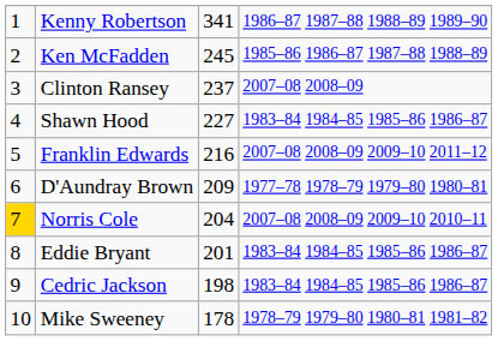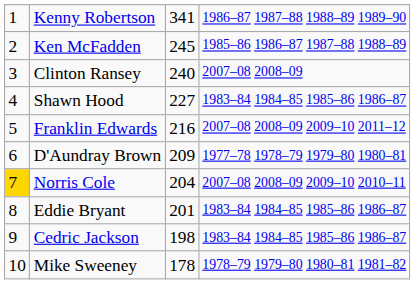Clinton Ransey | column 3: 237 -> 240
